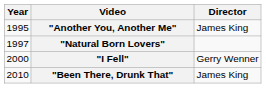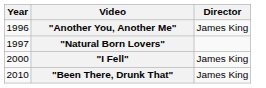"Another You, Another Me" | Year: 1995 -> 1996
"I Fell" | Director: Gerry Wenner -> James King
